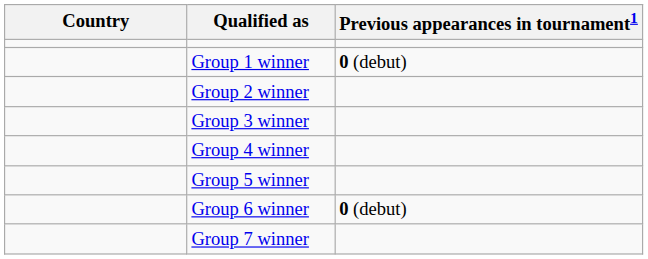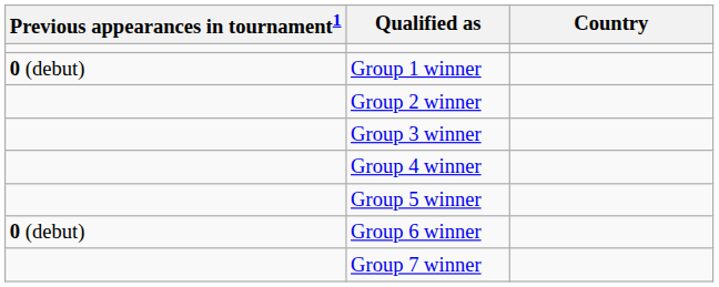columns swapped: Country <-> Previous appearances in tournament1
